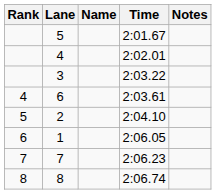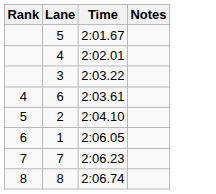- column: Name
